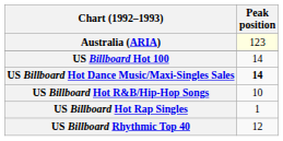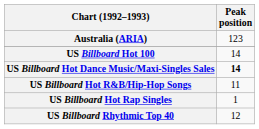Australia (ARIA) | Peak position: lightyellow background -> no background
US Billboard Hot R&B/Hip-Hop Songs | Peak position: 10 -> 11
